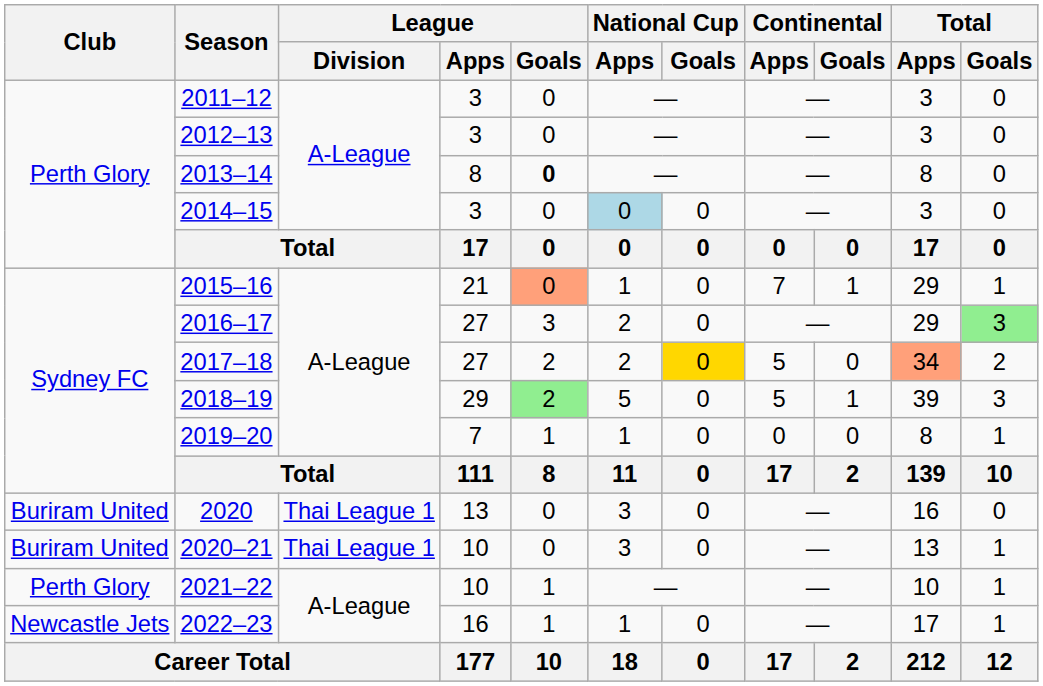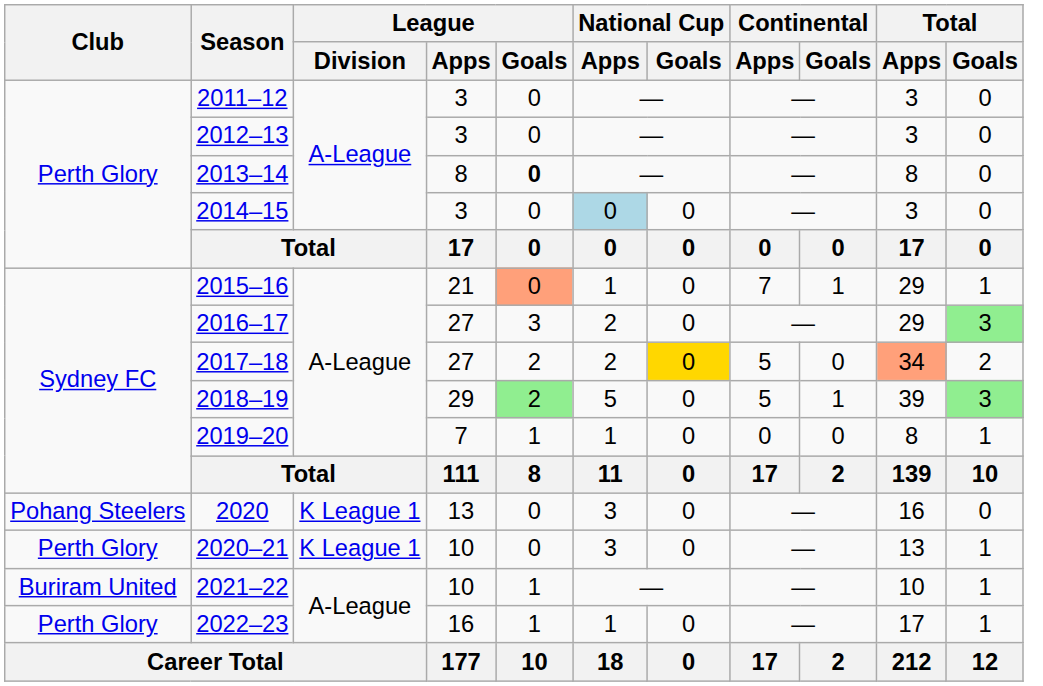2018–19 | Total / Goals: no background -> lightgreen background
2020 | Club: Buriram United -> Pohang Steelers
2020 | League / Division: Thai League 1 -> K League 1
2020–21 | Club: Buriram United -> Perth Glory
2020–21 | League / Division: Thai League 1 -> K League 1
2021–22 | Club: Perth Glory -> Buriram United
2022–23 | Club: Newcastle Jets -> Perth Glory
